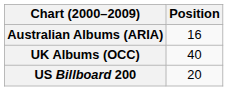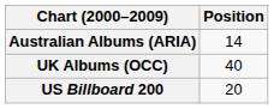Australian Albums (ARIA) | Position: 16 -> 14
